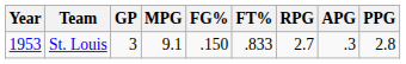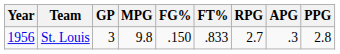St. Louis | Year: 1953 -> 1956
St. Louis | MPG: 9.1 -> 9.8
